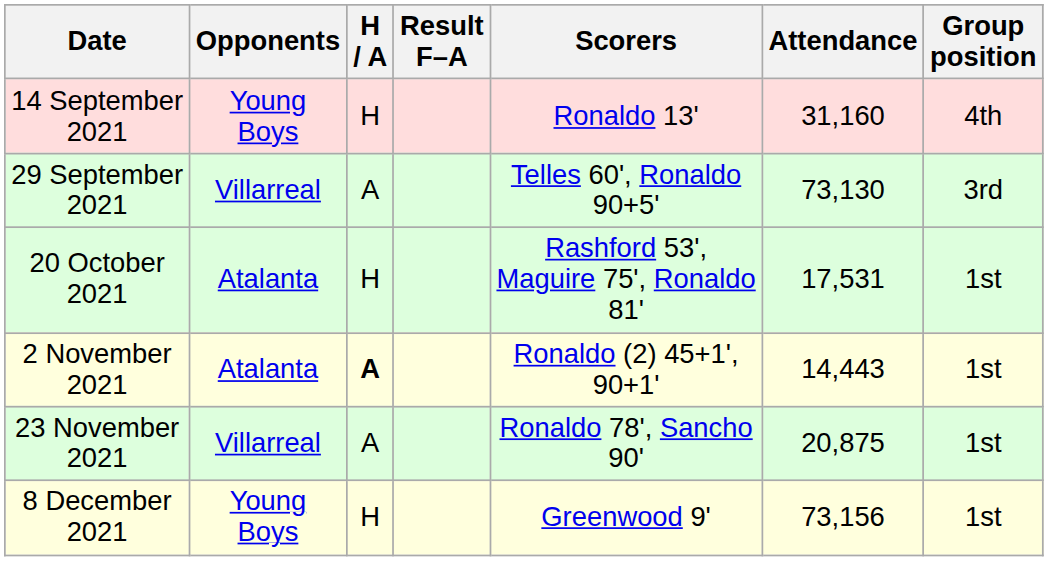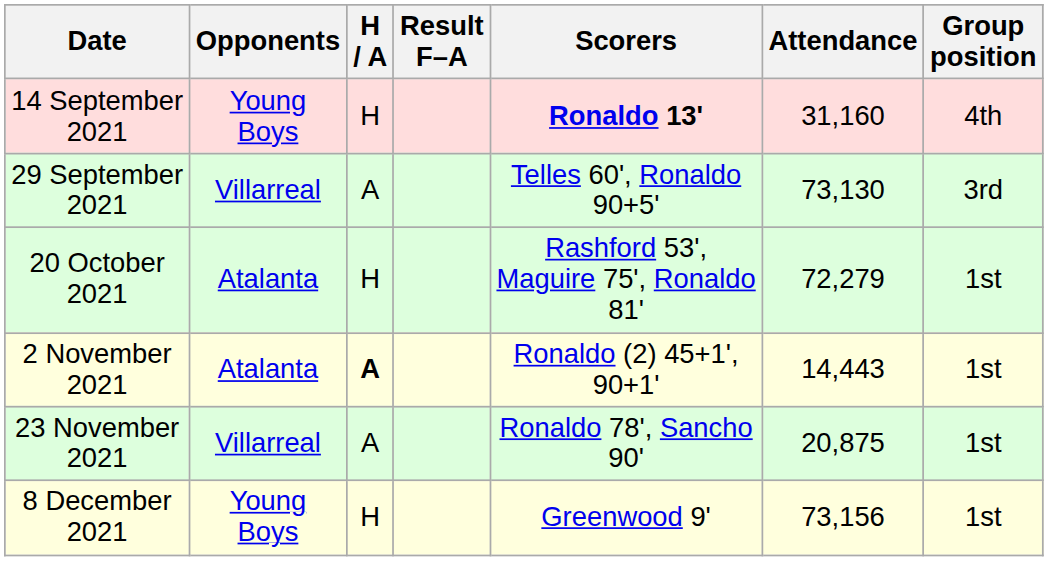14 September 2021 | Scorers: normal -> bold
20 October 2021 | Attendance: 17,531 -> 72,279
